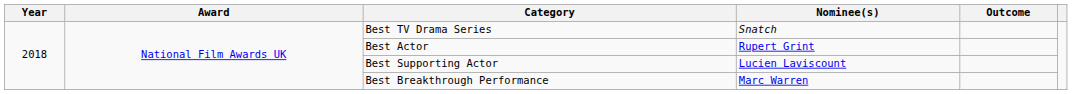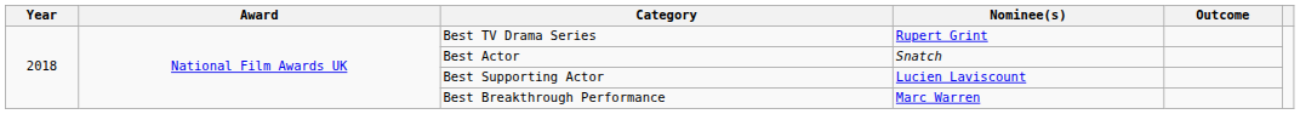Best TV Drama Series | Nominee(s): Snatch -> Rupert Grint
Best Actor | Nominee(s): Rupert Grint -> Snatch
